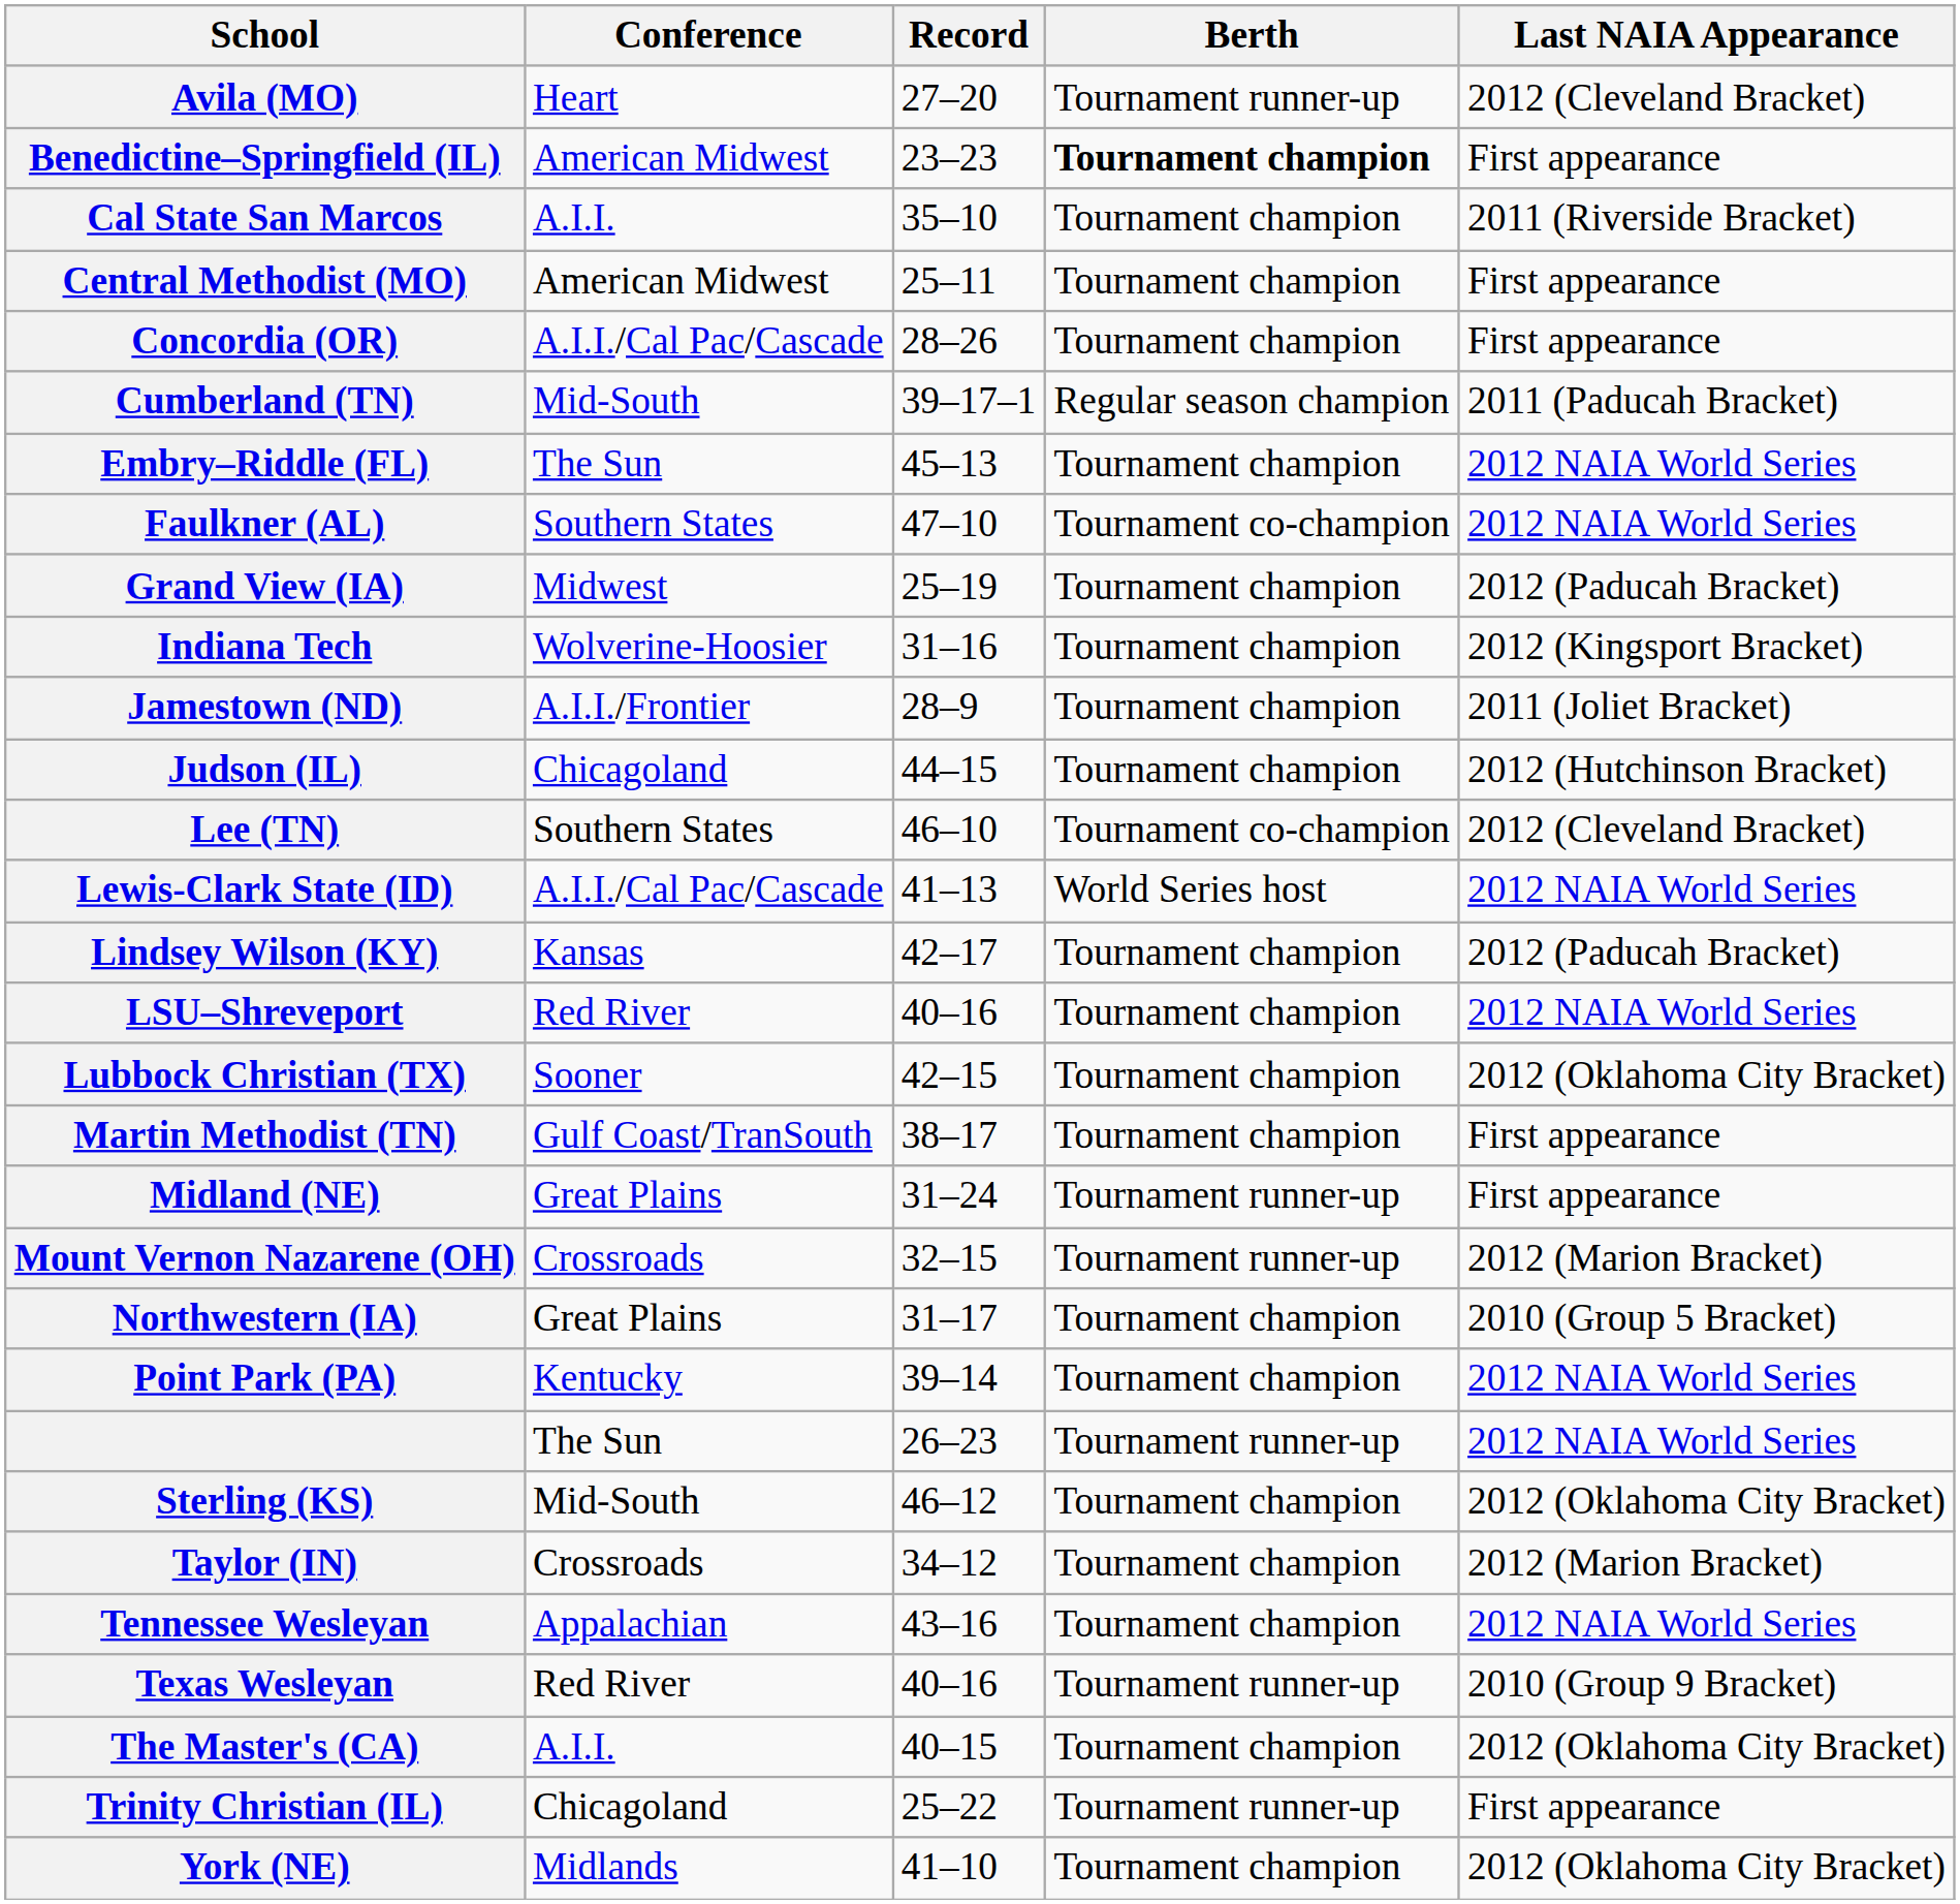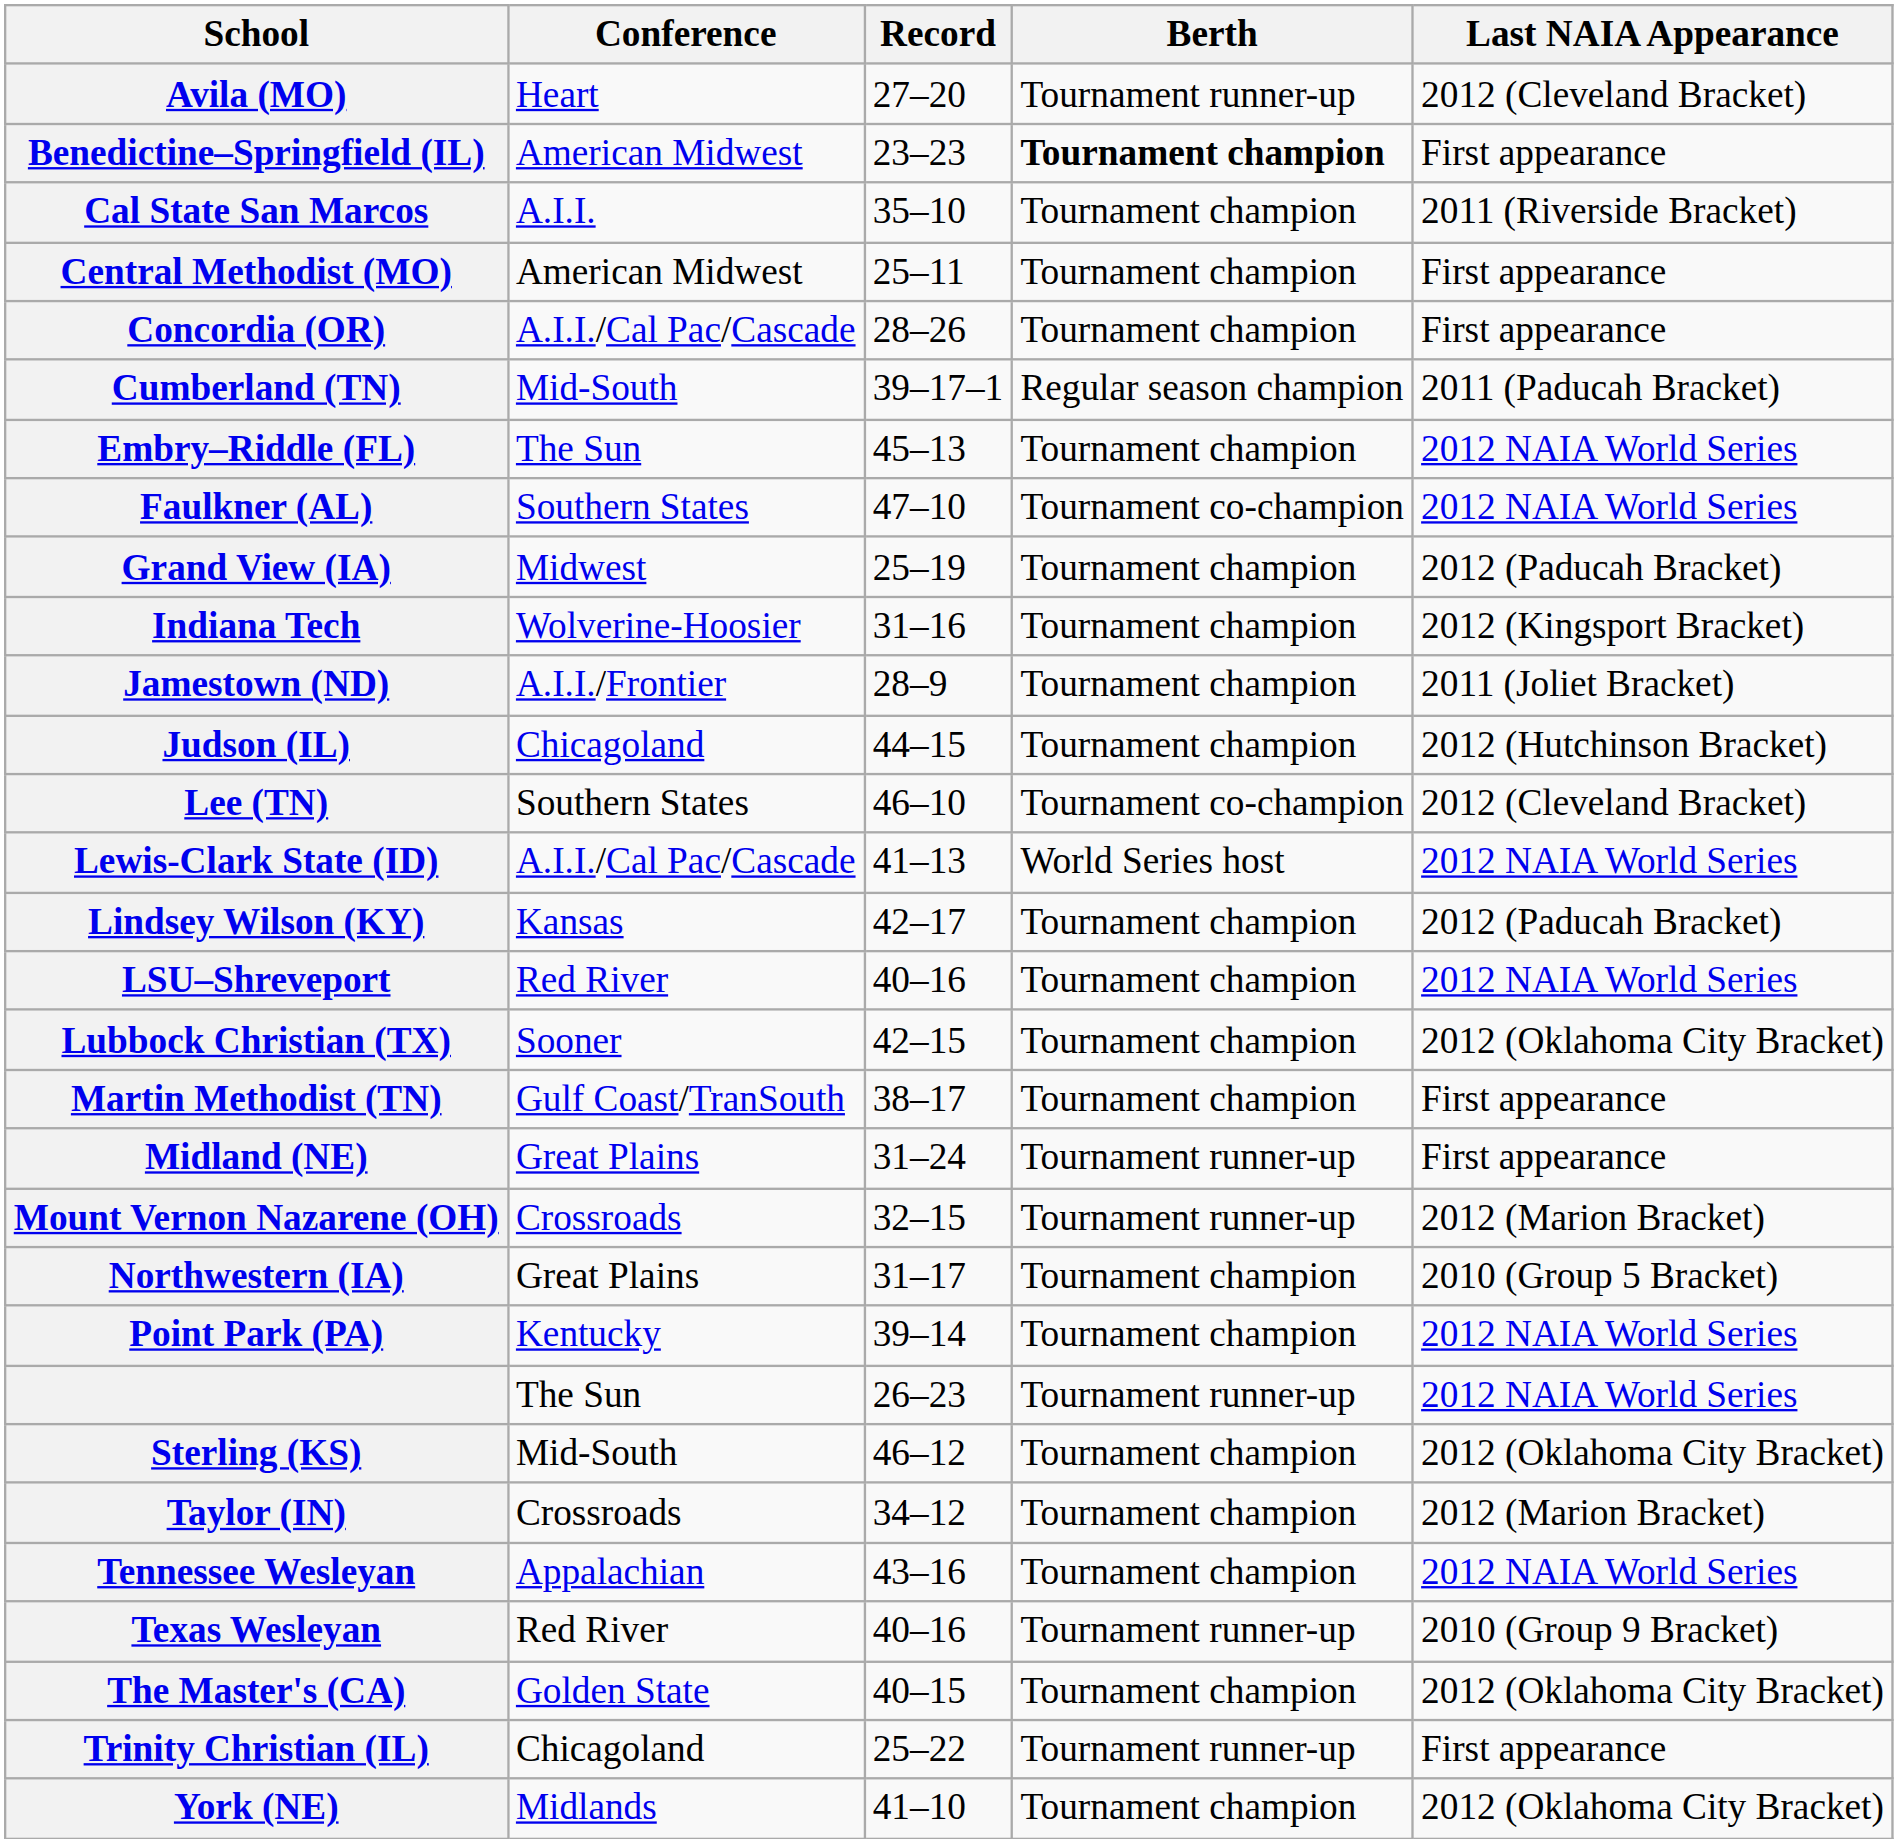The Master's (CA) | Conference: A.I.I. -> Golden State
